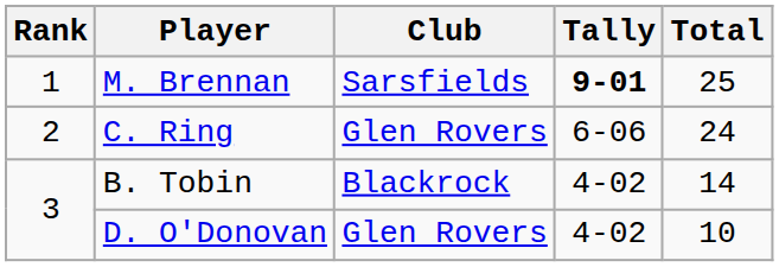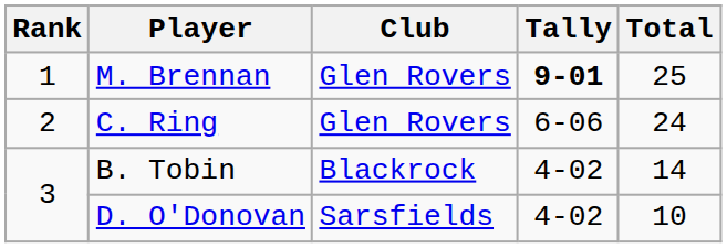M. Brennan | Club: Sarsfields -> Glen Rovers
D. O'Donovan | Club: Glen Rovers -> Sarsfields
